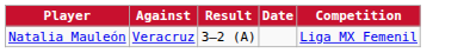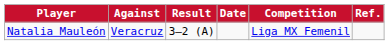+ column: Ref.
